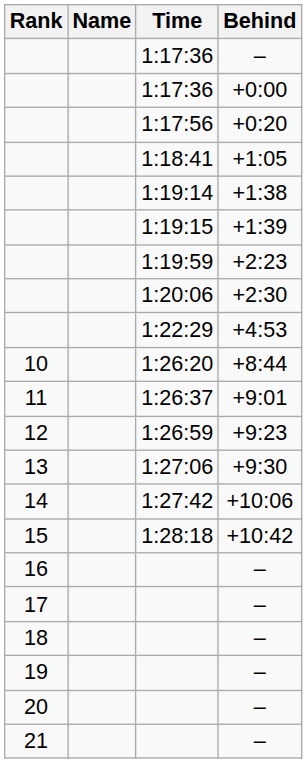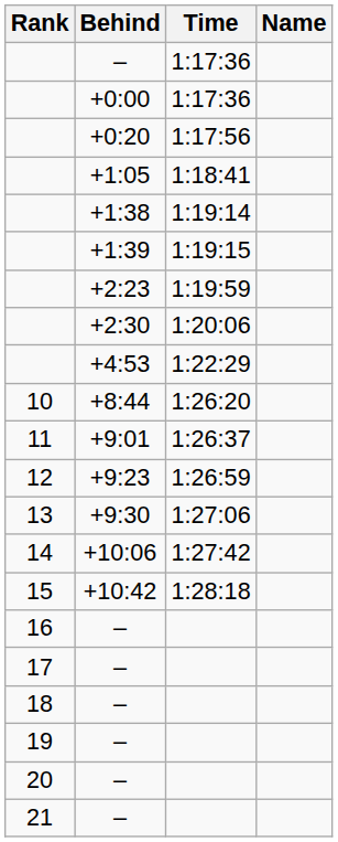columns swapped: Name <-> Behind
